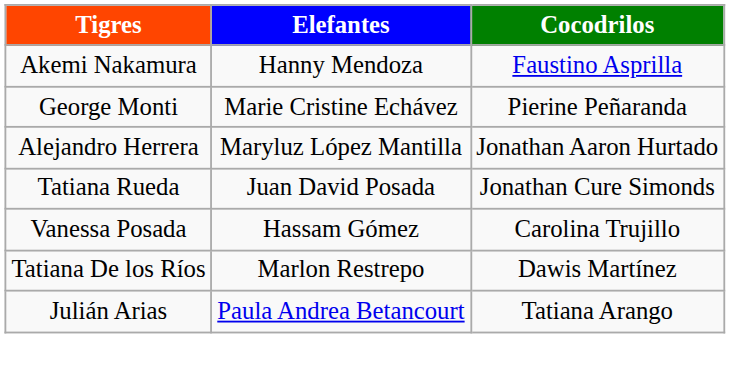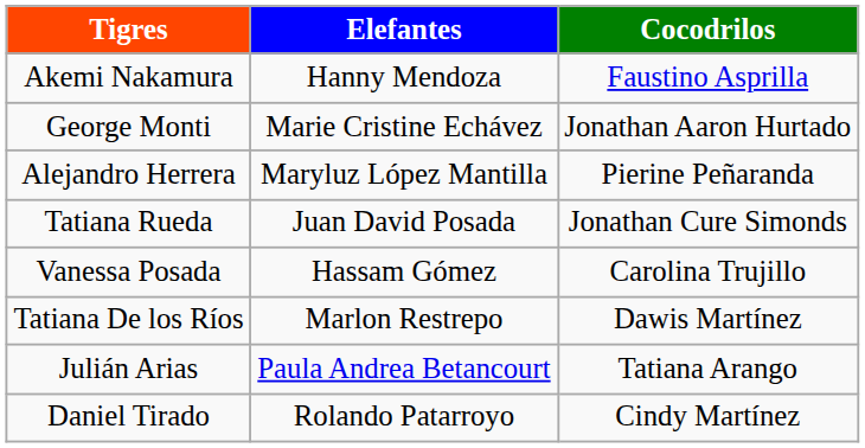George Monti | Cocodrilos: Pierine Peñaranda -> Jonathan Aaron Hurtado
Alejandro Herrera | Cocodrilos: Jonathan Aaron Hurtado -> Pierine Peñaranda
+ row: Daniel Tirado | Rolando Patarroyo | Cindy Martínez
